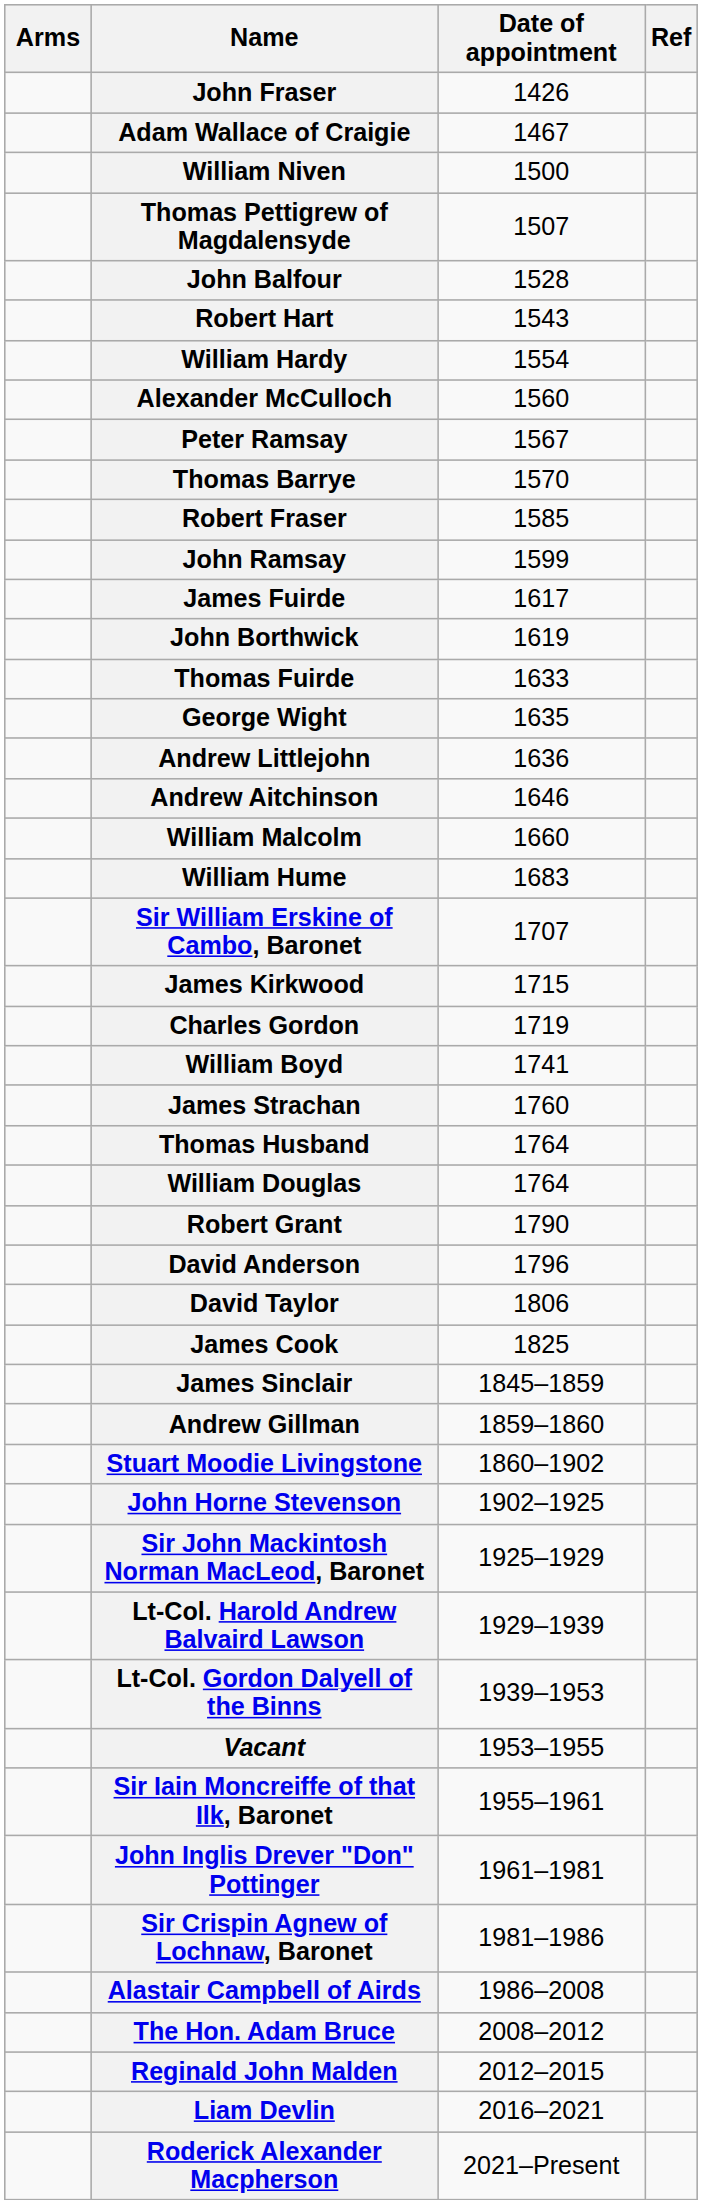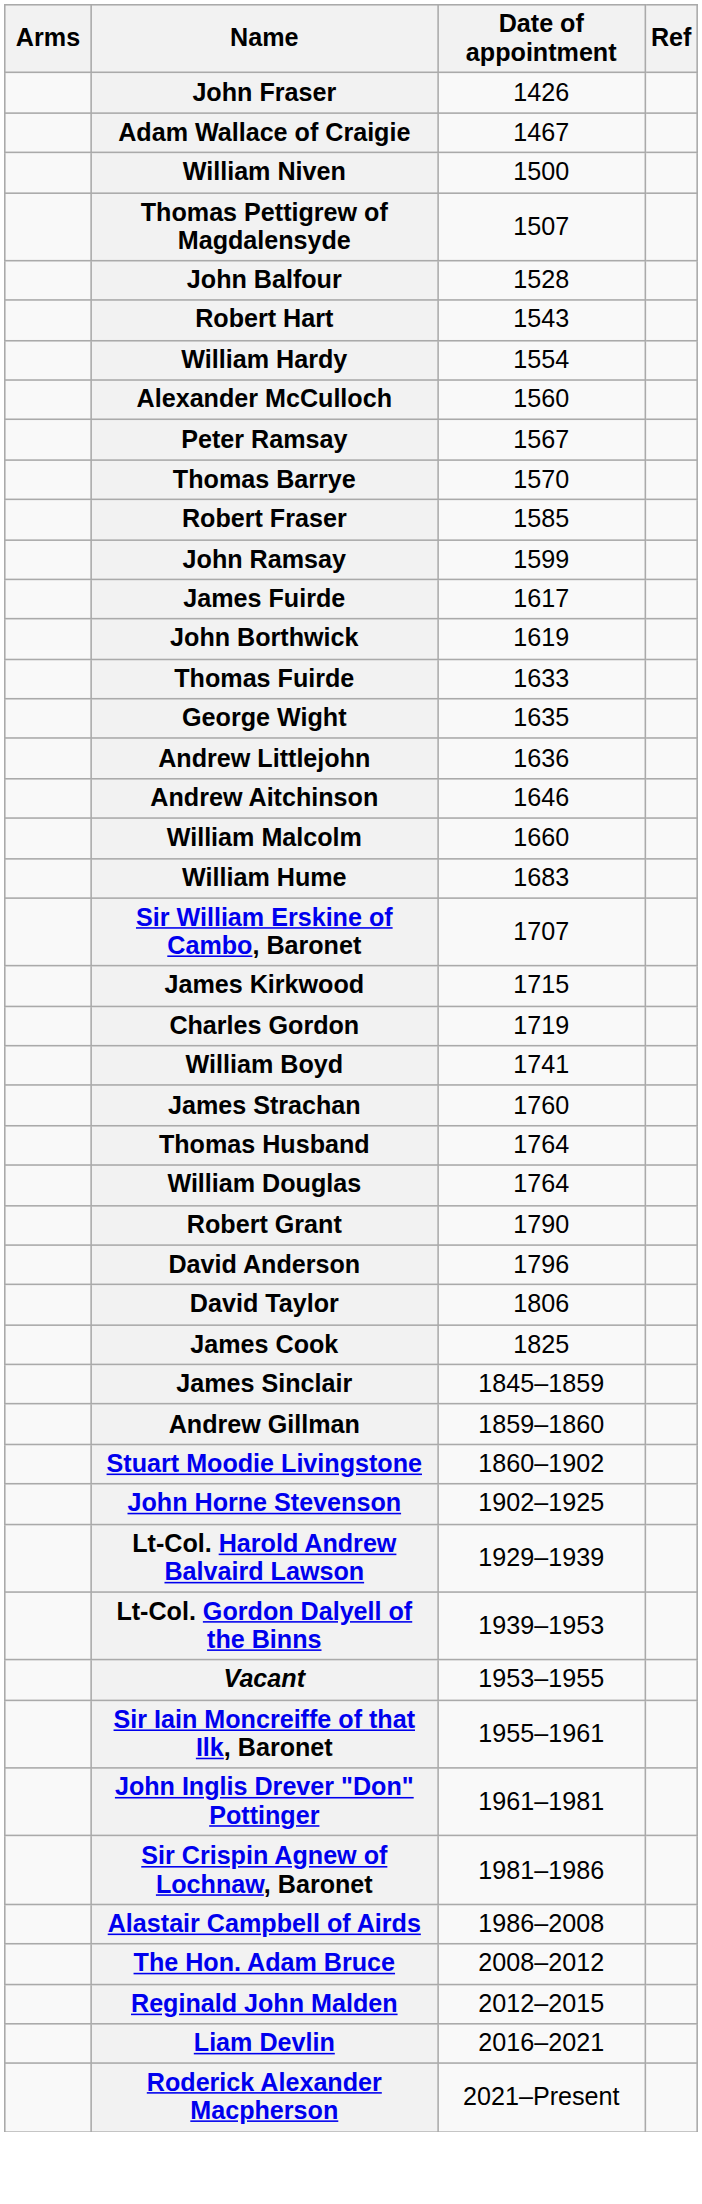- row: Sir John Mackintosh Norman MacLeod, Baronet | 1925–1929
